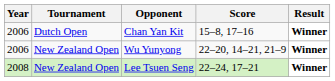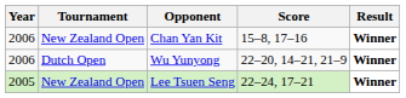Chan Yan Kit | Tournament: Dutch Open -> New Zealand Open
Wu Yunyong | Tournament: New Zealand Open -> Dutch Open
Lee Tsuen Seng | Year: 2008 -> 2005
